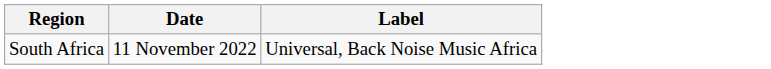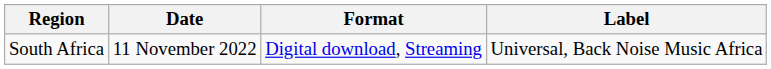+ column: Format | Digital download, Streaming
